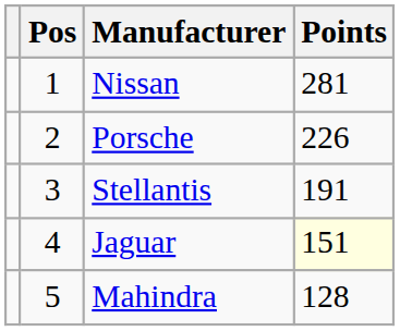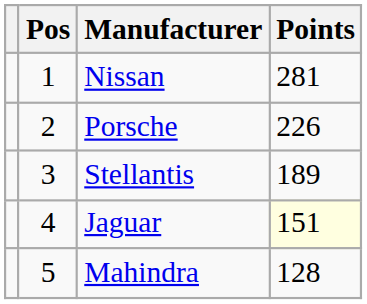Stellantis | Points: 191 -> 189
